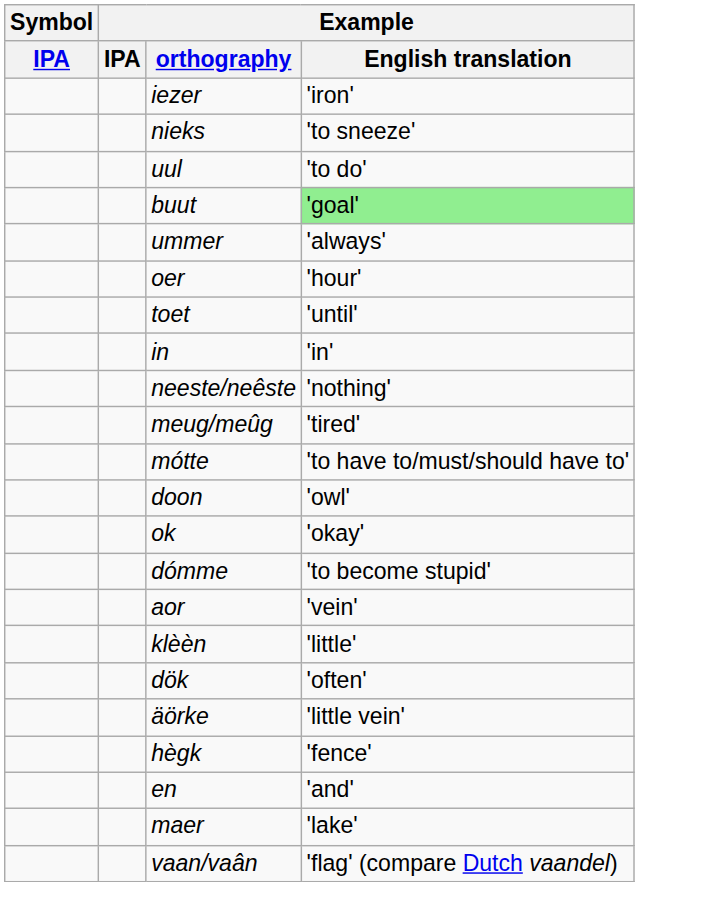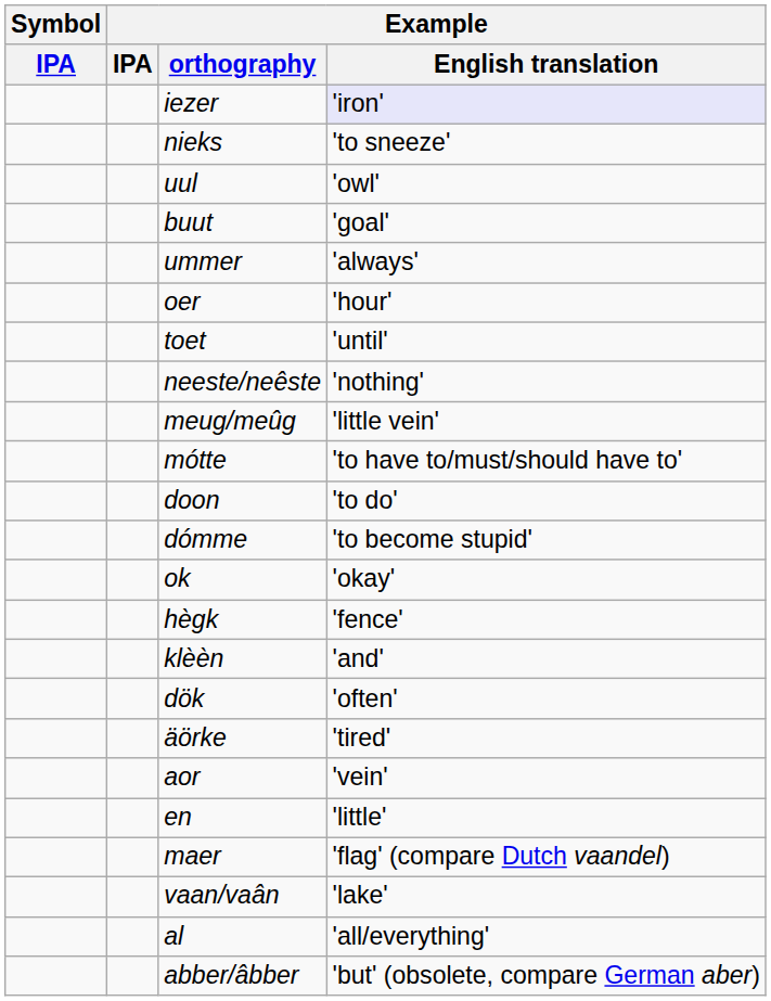iezer | Example / English translation: no background -> lavender background
uul | Example / English translation: 'to do' -> 'owl'
buut | Example / English translation: lightgreen background -> no background
- row: in | 'in'
meug/meûg | Example / English translation: 'tired' -> 'little vein'
doon | Example / English translation: 'owl' -> 'to do'
rows swapped: dómme <-> ok
rows swapped: hègk <-> aor
klèèn | Example / English translation: 'little' -> 'and'
äörke | Example / English translation: 'little vein' -> 'tired'
en | Example / English translation: 'and' -> 'little'
maer | Example / English translation: 'lake' -> 'flag' (compare Dutch vaandel)
vaan/vaân | Example / English translation: 'flag' (compare Dutch vaandel) -> 'lake'
+ row: al | 'all/everything'
+ row: abber/âbber | 'but' (obsolete, compare German aber)
